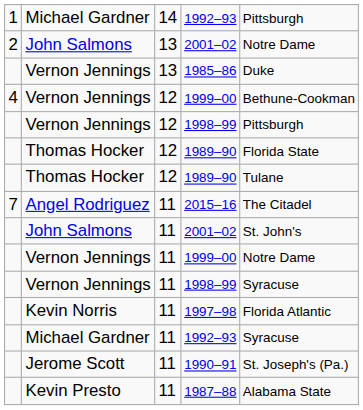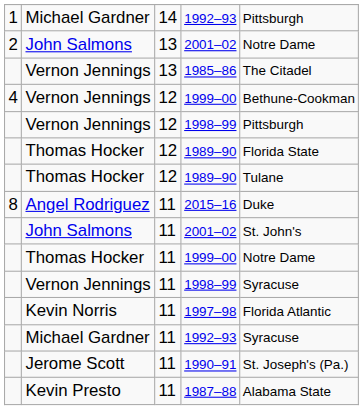1985–86 | column 5: Duke -> The Citadel
2015–16 | column 1: 7 -> 8
2015–16 | column 5: The Citadel -> Duke
11 / 1999–00 | column 2: Vernon Jennings -> Thomas Hocker
